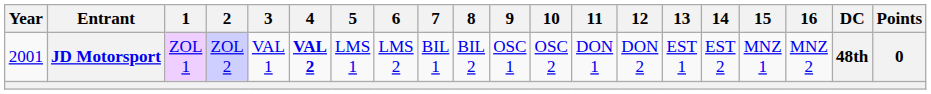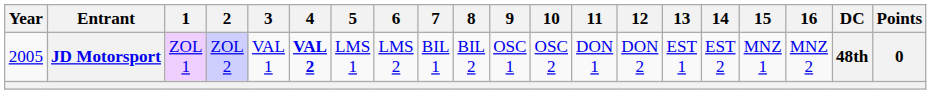JD Motorsport | Year: 2001 -> 2005
